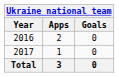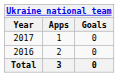rows swapped: 2016 <-> 2017
